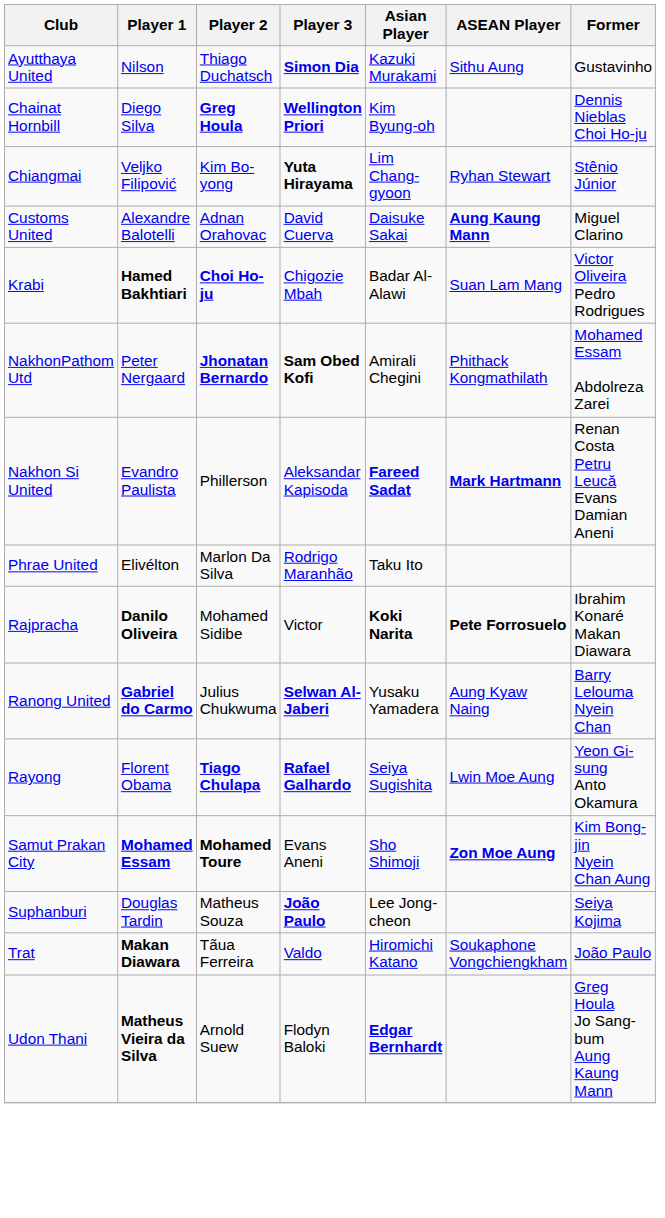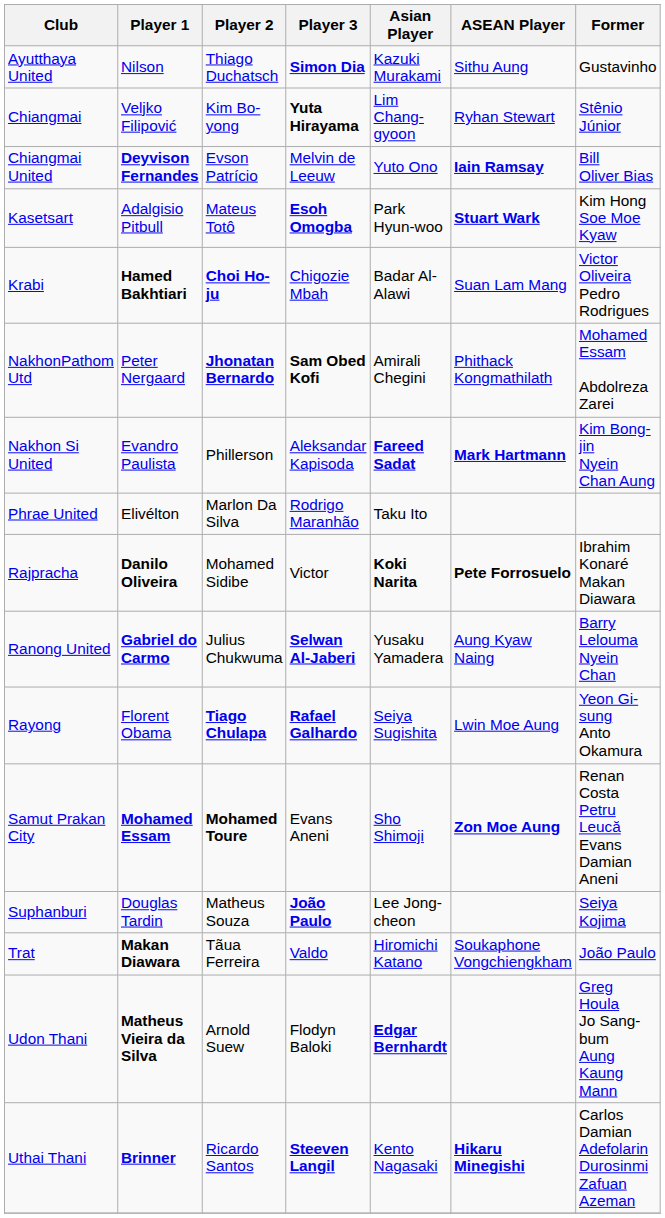- row: Chainat Hornbill | Diego Silva | Greg Houla | Wellington Priori | Kim Byung-oh | Dennis Nieblas Choi Ho-ju
+ row: Chiangmai United | Deyvison Fernandes | Evson Patrício | Melvin de Leeuw | Yuto Ono | Iain Ramsay | Bill Oliver Bias
- row: Customs United | Alexandre Balotelli | Adnan Orahovac | David Cuerva | Daisuke Sakai | Aung Kaung Mann | Miguel Clarino
+ row: Kasetsart | Adalgisio Pitbull | Mateus Totô | Esoh Omogba | Park Hyun-woo | Stuart Wark | Kim Hong Soe Moe Kyaw
Nakhon Si United | Former: Renan Costa Petru Leucă Evans Damian Aneni -> Kim Bong-jin Nyein Chan Aung
Samut Prakan City | Former: Kim Bong-jin Nyein Chan Aung -> Renan Costa Petru Leucă Evans Damian Aneni
+ row: Uthai Thani | Brinner | Ricardo Santos | Steeven Langil | Kento Nagasaki | Hikaru Minegishi | Carlos Damian Adefolarin Durosinmi Zafuan Azeman
